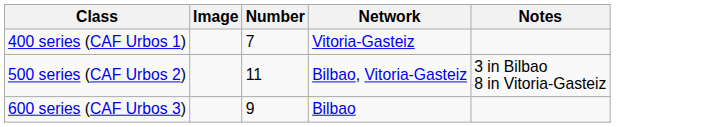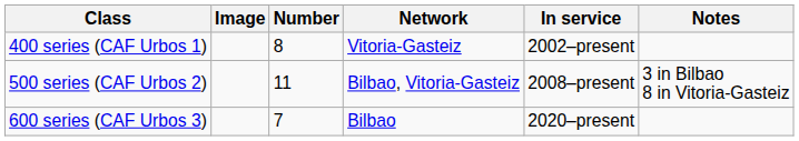+ column: In service | 2002–present | 2008–present | 2020–present
400 series (CAF Urbos 1) | Number: 7 -> 8
600 series (CAF Urbos 3) | Number: 9 -> 7
